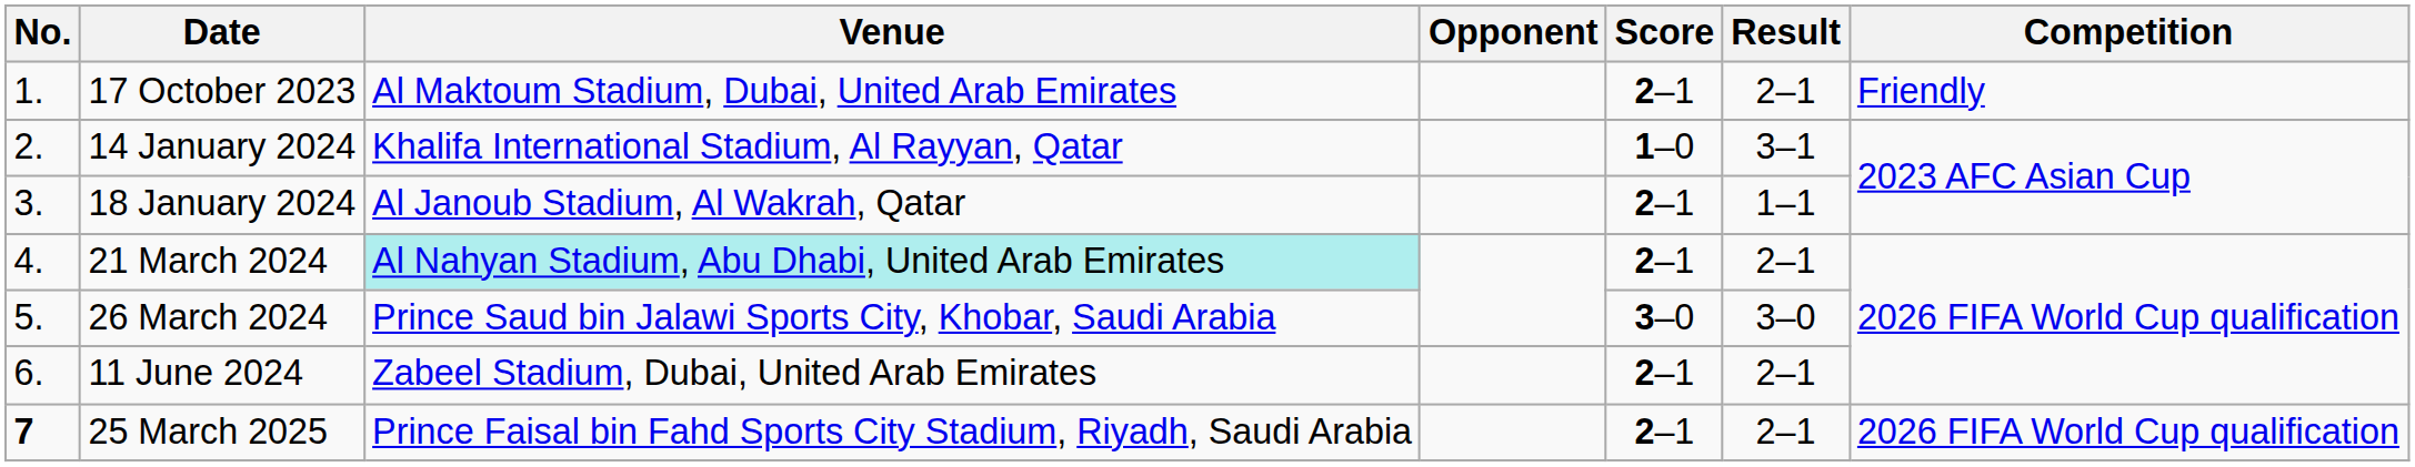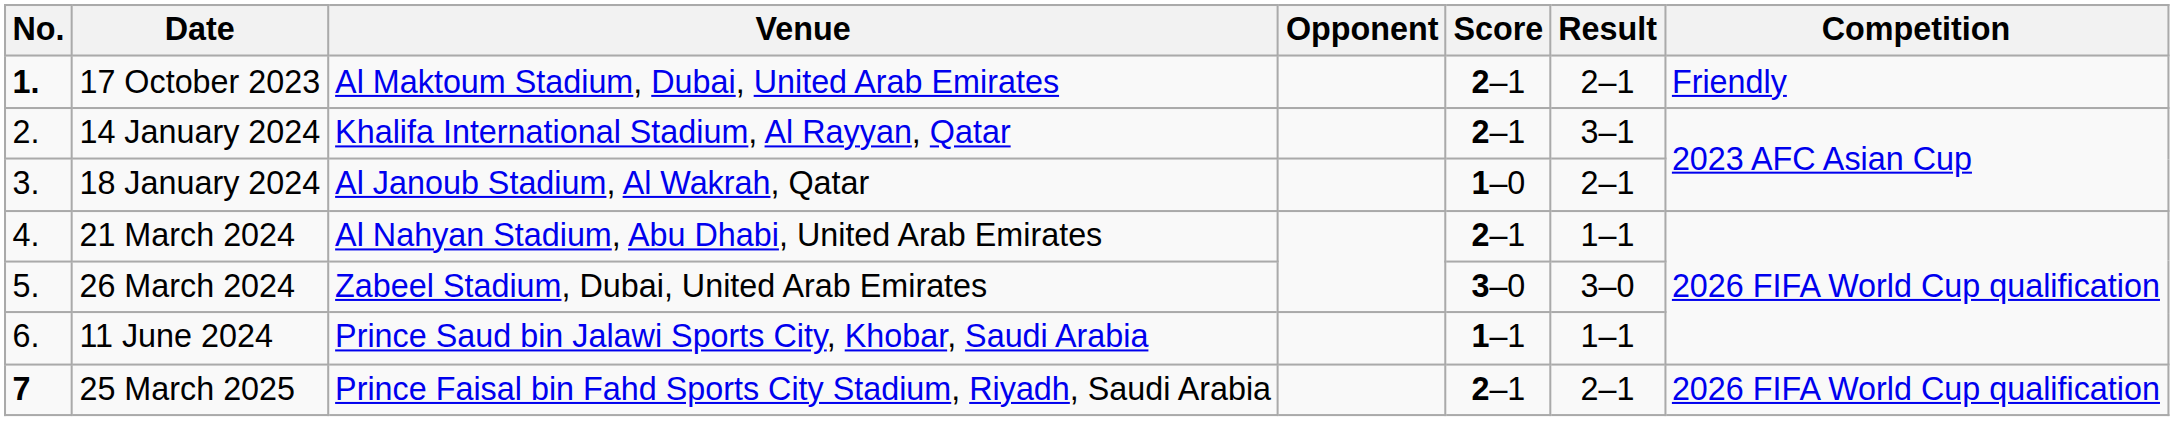17 October 2023 | No.: normal -> bold
14 January 2024 | Score: 1–0 -> 2–1
18 January 2024 | Score: 2–1 -> 1–0
18 January 2024 | Result: 1–1 -> 2–1
21 March 2024 | Venue: paleturquoise background -> no background
21 March 2024 | Result: 2–1 -> 1–1
26 March 2024 | Venue: Prince Saud bin Jalawi Sports City, Khobar, Saudi Arabia -> Zabeel Stadium, Dubai, United Arab Emirates
11 June 2024 | Venue: Zabeel Stadium, Dubai, United Arab Emirates -> Prince Saud bin Jalawi Sports City, Khobar, Saudi Arabia
11 June 2024 | Score: 2–1 -> 1–1
11 June 2024 | Result: 2–1 -> 1–1
